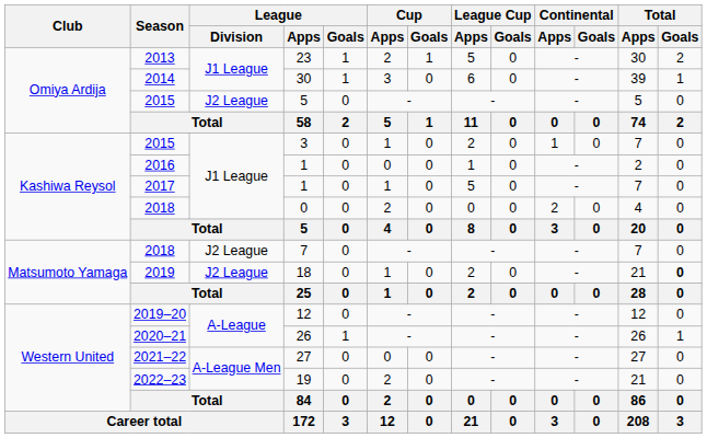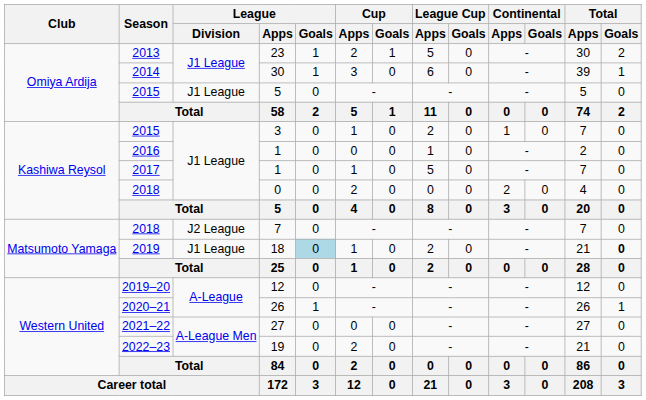2015 / 5 | League / Division: J2 League -> J1 League
18 | League / Division: J2 League -> J1 League
18 | League / Goals: no background -> lightblue background
